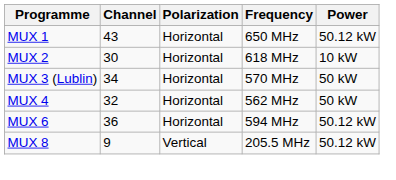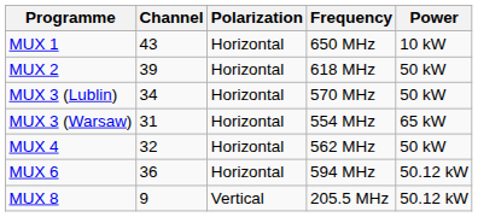MUX 1 | Power: 50.12 kW -> 10 kW
MUX 2 | Channel: 30 -> 39
MUX 2 | Power: 10 kW -> 50 kW
+ row: MUX 3 (Warsaw) | 31 | Horizontal | 554 MHz | 65 kW
